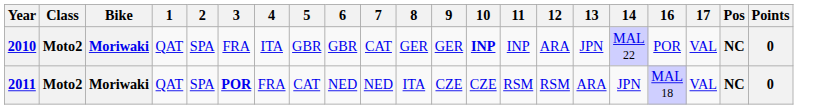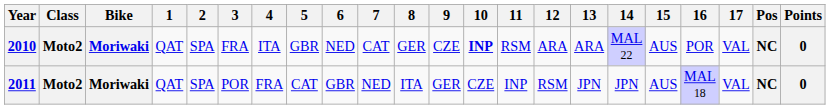+ column: 15 | AUS | AUS
2010 | 6: GBR -> NED
2010 | 9: GER -> CZE
2010 | 11: INP -> RSM
2010 | 13: JPN -> ARA
2011 | 3: bold -> normal
2011 | 6: NED -> GBR
2011 | 9: CZE -> GER
2011 | 11: RSM -> INP
2011 | 13: ARA -> JPN
